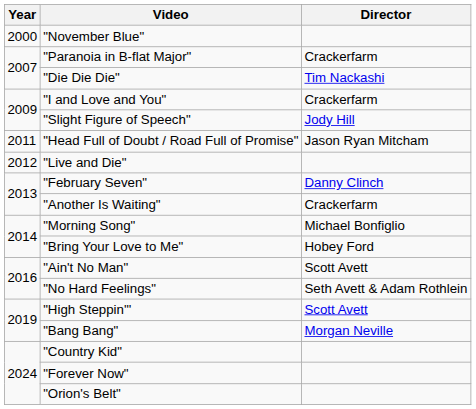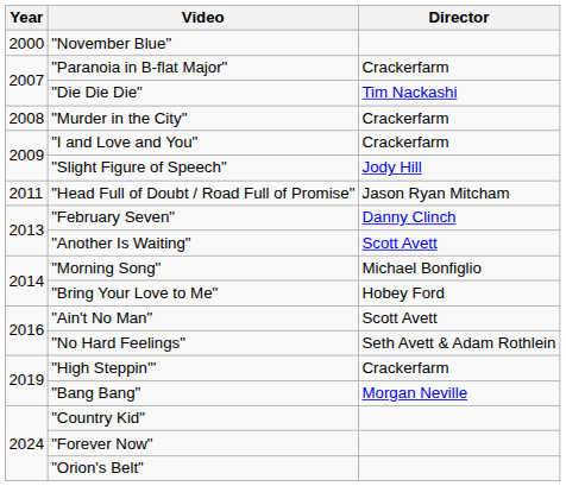+ row: 2008 | "Murder in the City" | Crackerfarm
- row: 2012 | "Live and Die"
"Another Is Waiting" | Director: Crackerfarm -> Scott Avett
"High Steppin'" | Director: Scott Avett -> Crackerfarm
